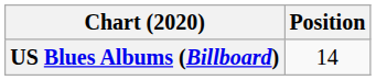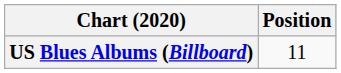US Blues Albums (Billboard) | Position: 14 -> 11
